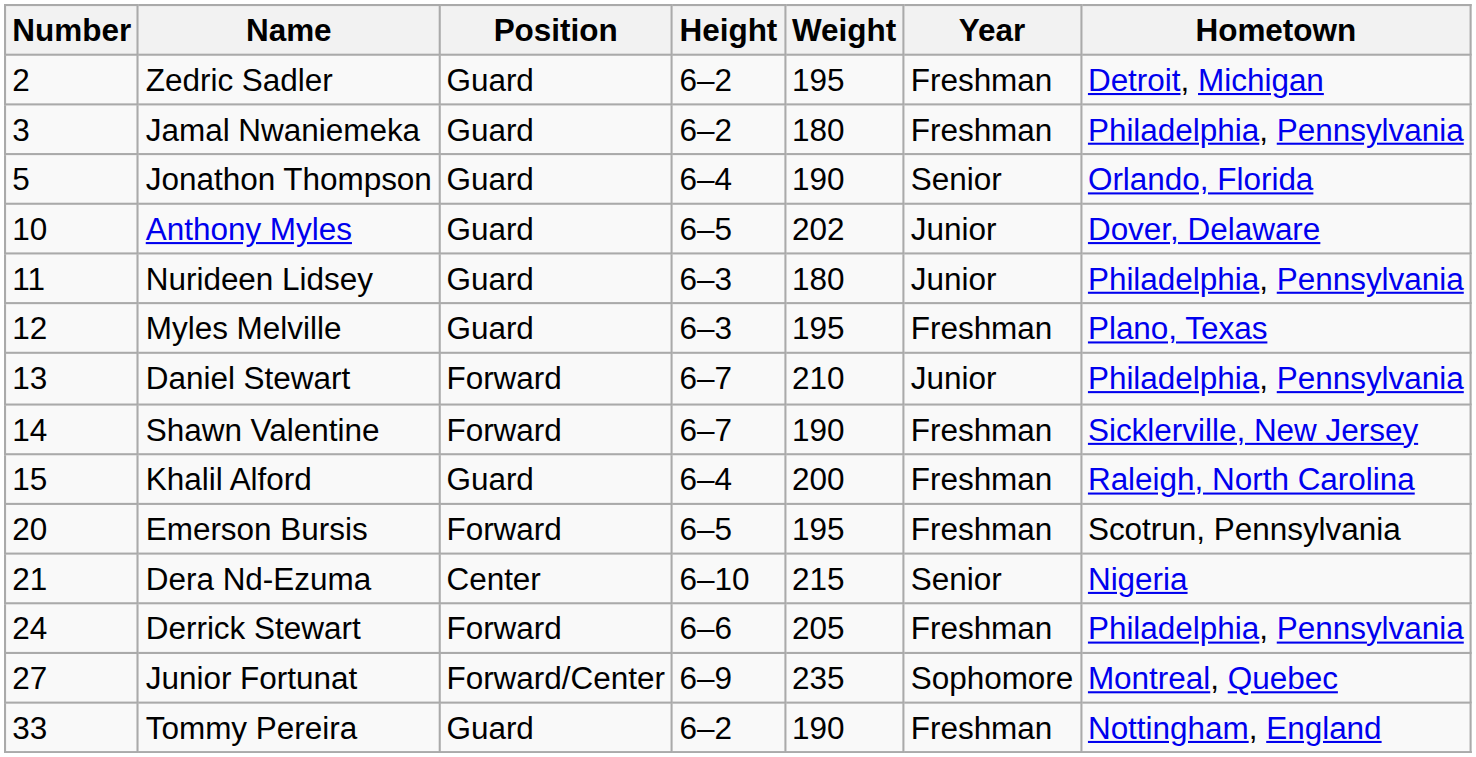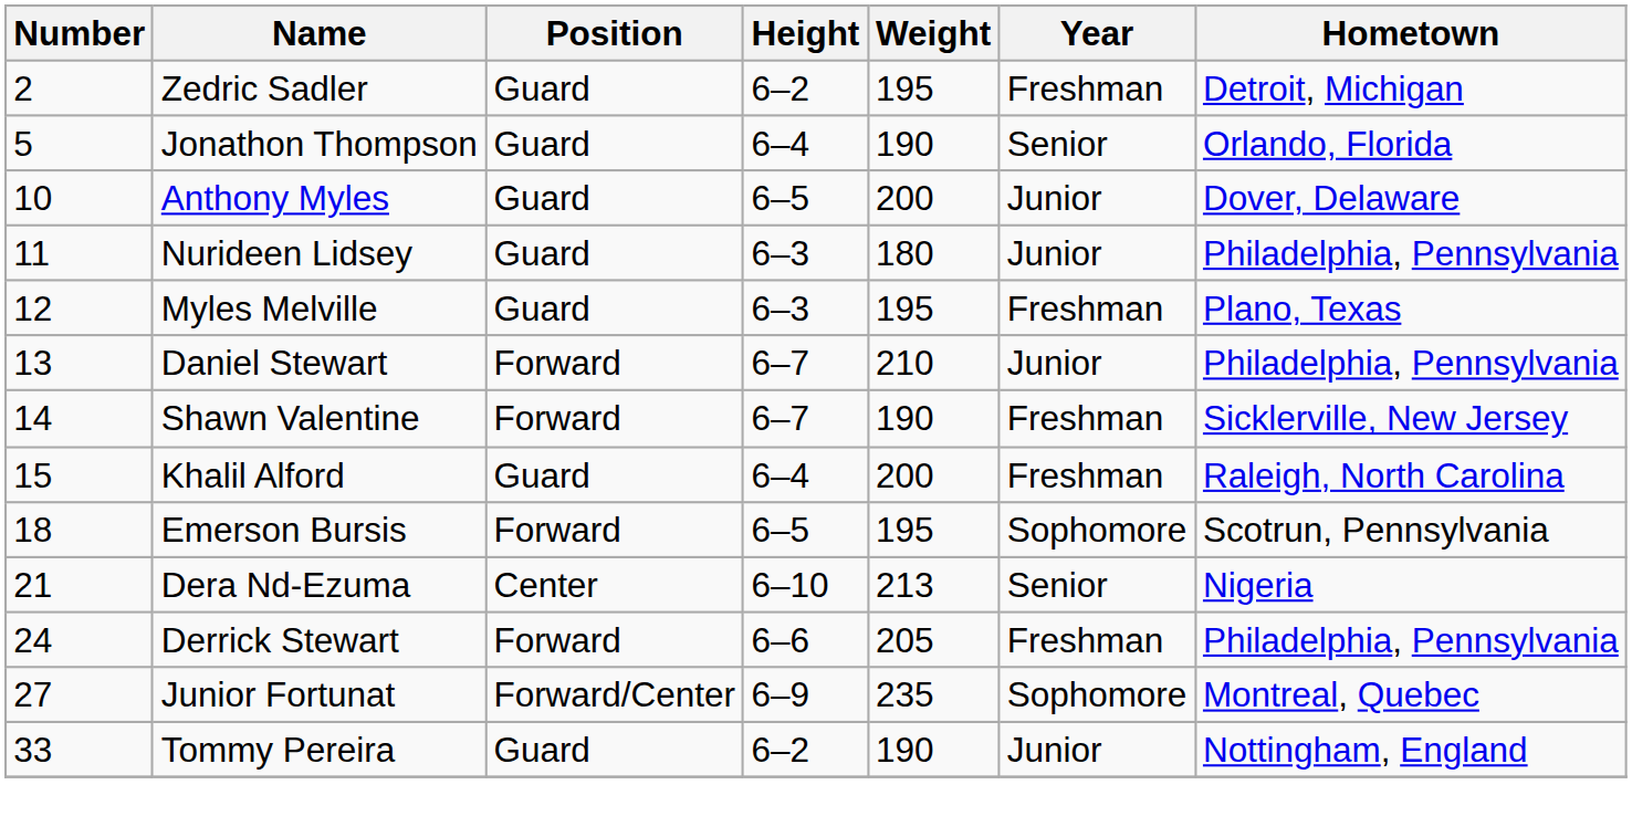- row: 3 | Jamal Nwaniemeka | Guard | 6–2 | 180 | Freshman | Philadelphia, Pennsylvania
Anthony Myles | Weight: 202 -> 200
Emerson Bursis | Number: 20 -> 18
Emerson Bursis | Year: Freshman -> Sophomore
Dera Nd-Ezuma | Weight: 215 -> 213
Tommy Pereira | Year: Freshman -> Junior
